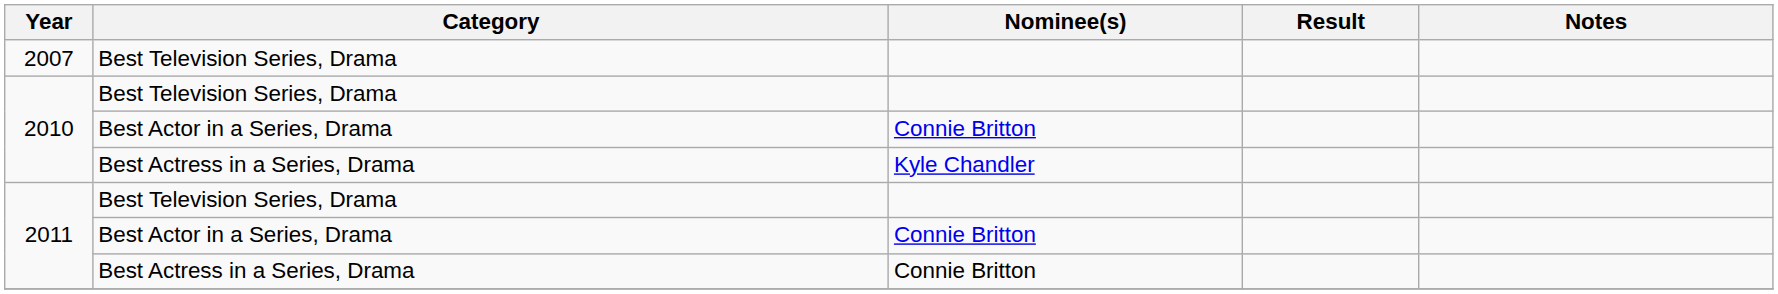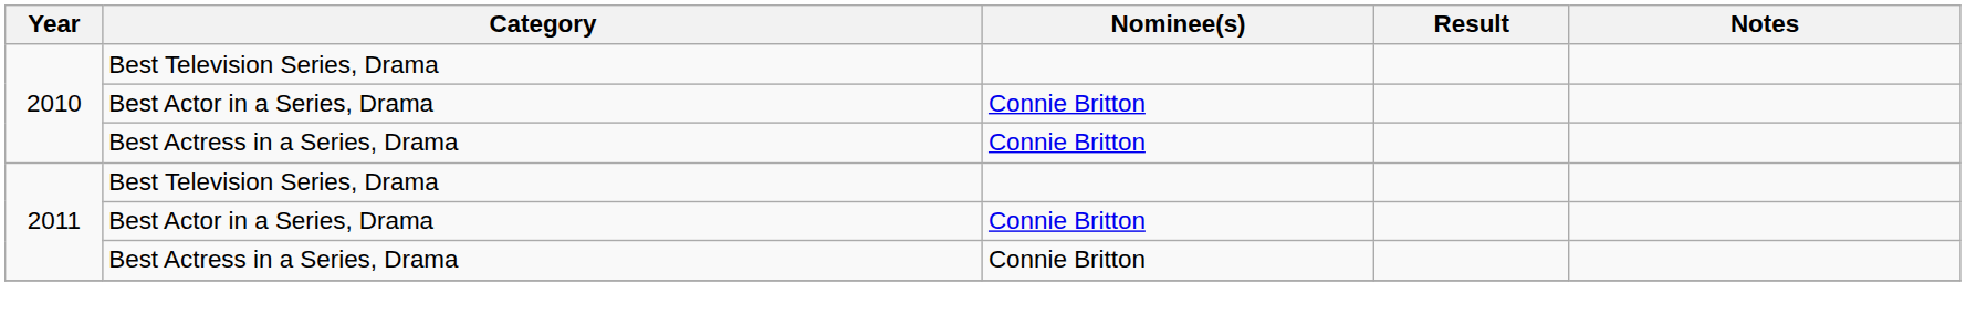- row: 2007 | Best Television Series, Drama
2010 / Best Actress in a Series, Drama | Nominee(s): Kyle Chandler -> Connie Britton
